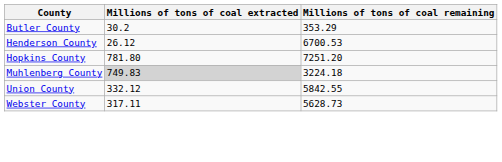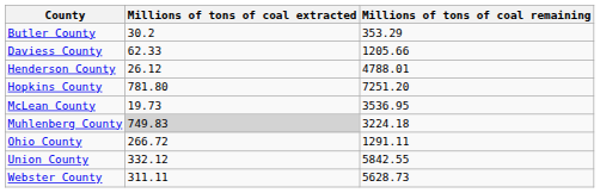+ row: Daviess County | 62.33 | 1205.66
Henderson County | Millions of tons of coal remaining: 6700.53 -> 4788.01
+ row: McLean County | 19.73 | 3536.95
+ row: Ohio County | 266.72 | 1291.11
Webster County | Millions of tons of coal extracted: 317.11 -> 311.11
